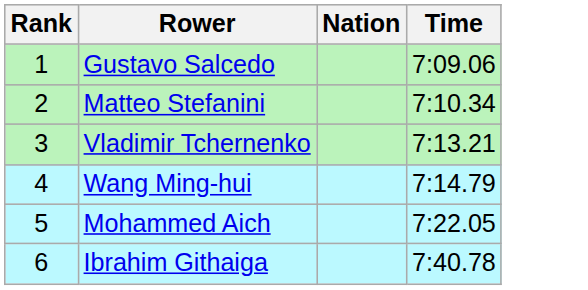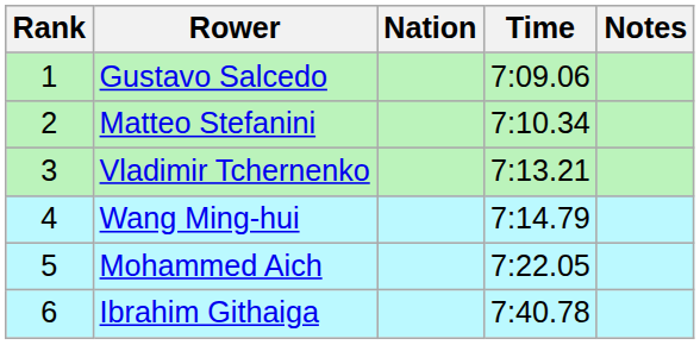+ column: Notes
